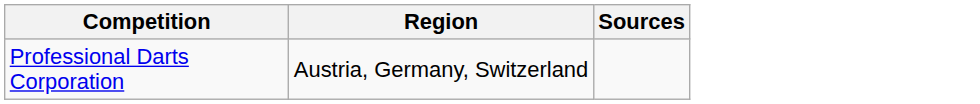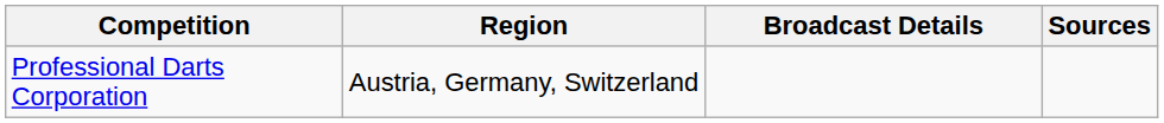+ column: Broadcast Details
